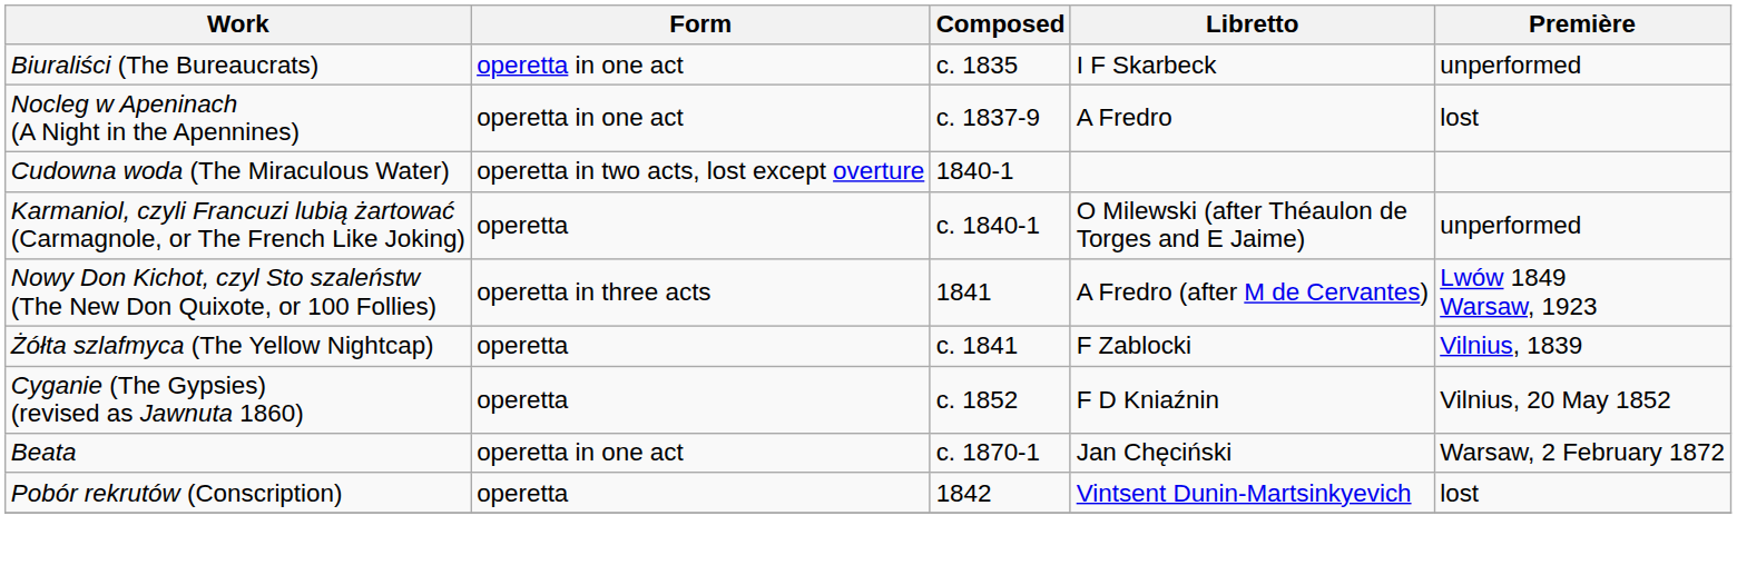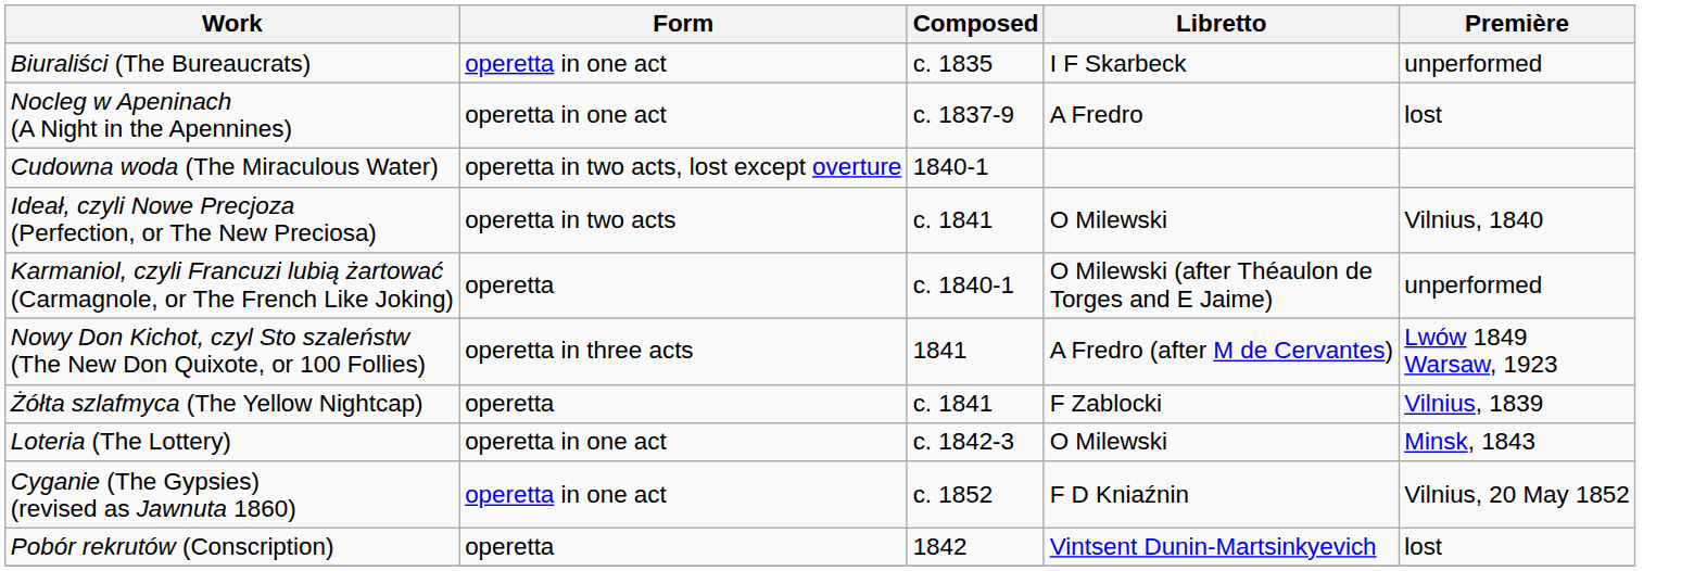+ row: Ideał, czyli Nowe Precjoza (Perfection, or The New Preciosa) | operetta in two acts | c. 1841 | O Milewski | Vilnius, 1840
+ row: Loteria (The Lottery) | operetta in one act | c. 1842-3 | O Milewski | Minsk, 1843
Cyganie (The Gypsies) (revised as Jawnuta 1860) | Form: operetta -> operetta in one act
- row: Beata | operetta in one act | c. 1870-1 | Jan Chęciński | Warsaw, 2 February 1872
